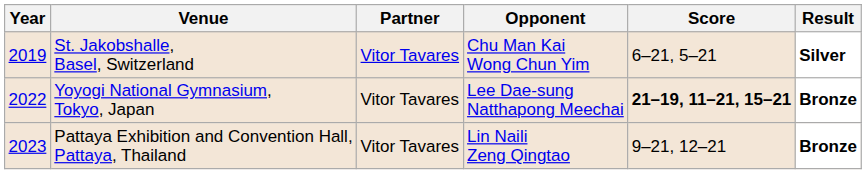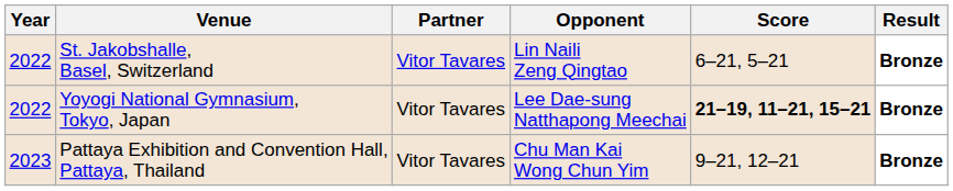St. Jakobshalle, Basel, Switzerland | Year: 2019 -> 2022
St. Jakobshalle, Basel, Switzerland | Opponent: Chu Man Kai Wong Chun Yim -> Lin Naili Zeng Qingtao
St. Jakobshalle, Basel, Switzerland | Result: Silver -> Bronze
Pattaya Exhibition and Convention Hall, Pattaya, Thailand | Opponent: Lin Naili Zeng Qingtao -> Chu Man Kai Wong Chun Yim
